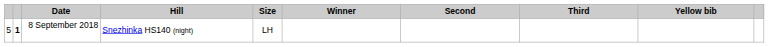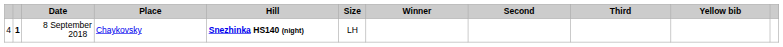+ column: Place | Chaykovsky
8 September 2018 | column 1: 5 -> 4
8 September 2018 | Hill: normal -> bold
